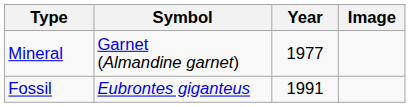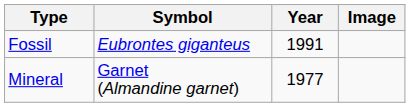rows swapped: Fossil <-> Mineral
